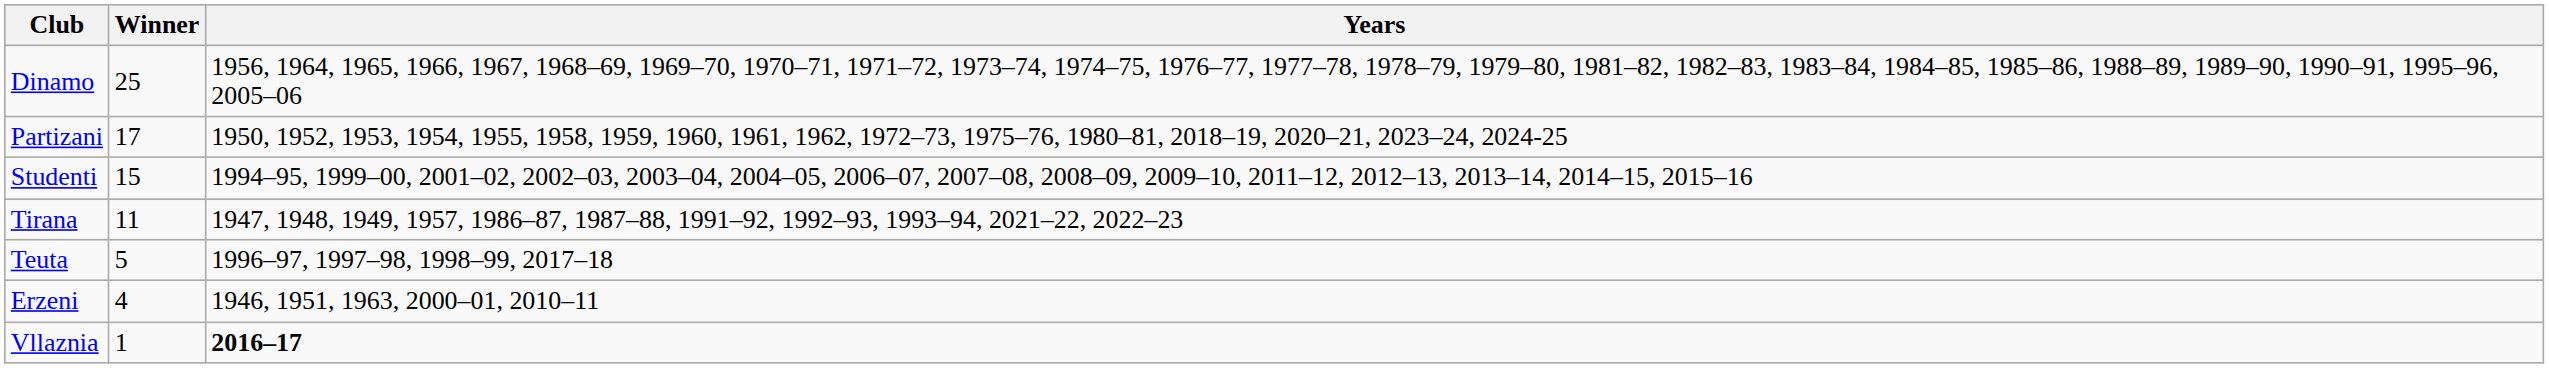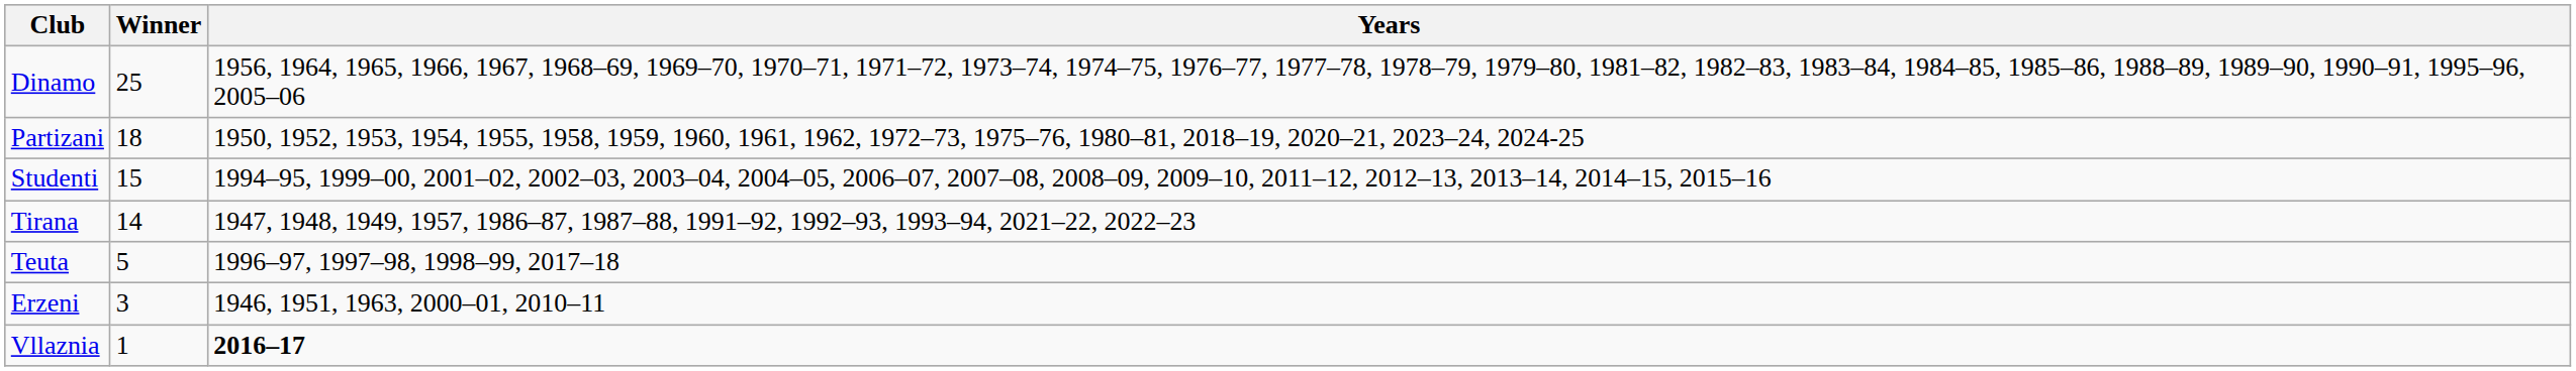Partizani | Winner: 17 -> 18
Tirana | Winner: 11 -> 14
Erzeni | Winner: 4 -> 3
